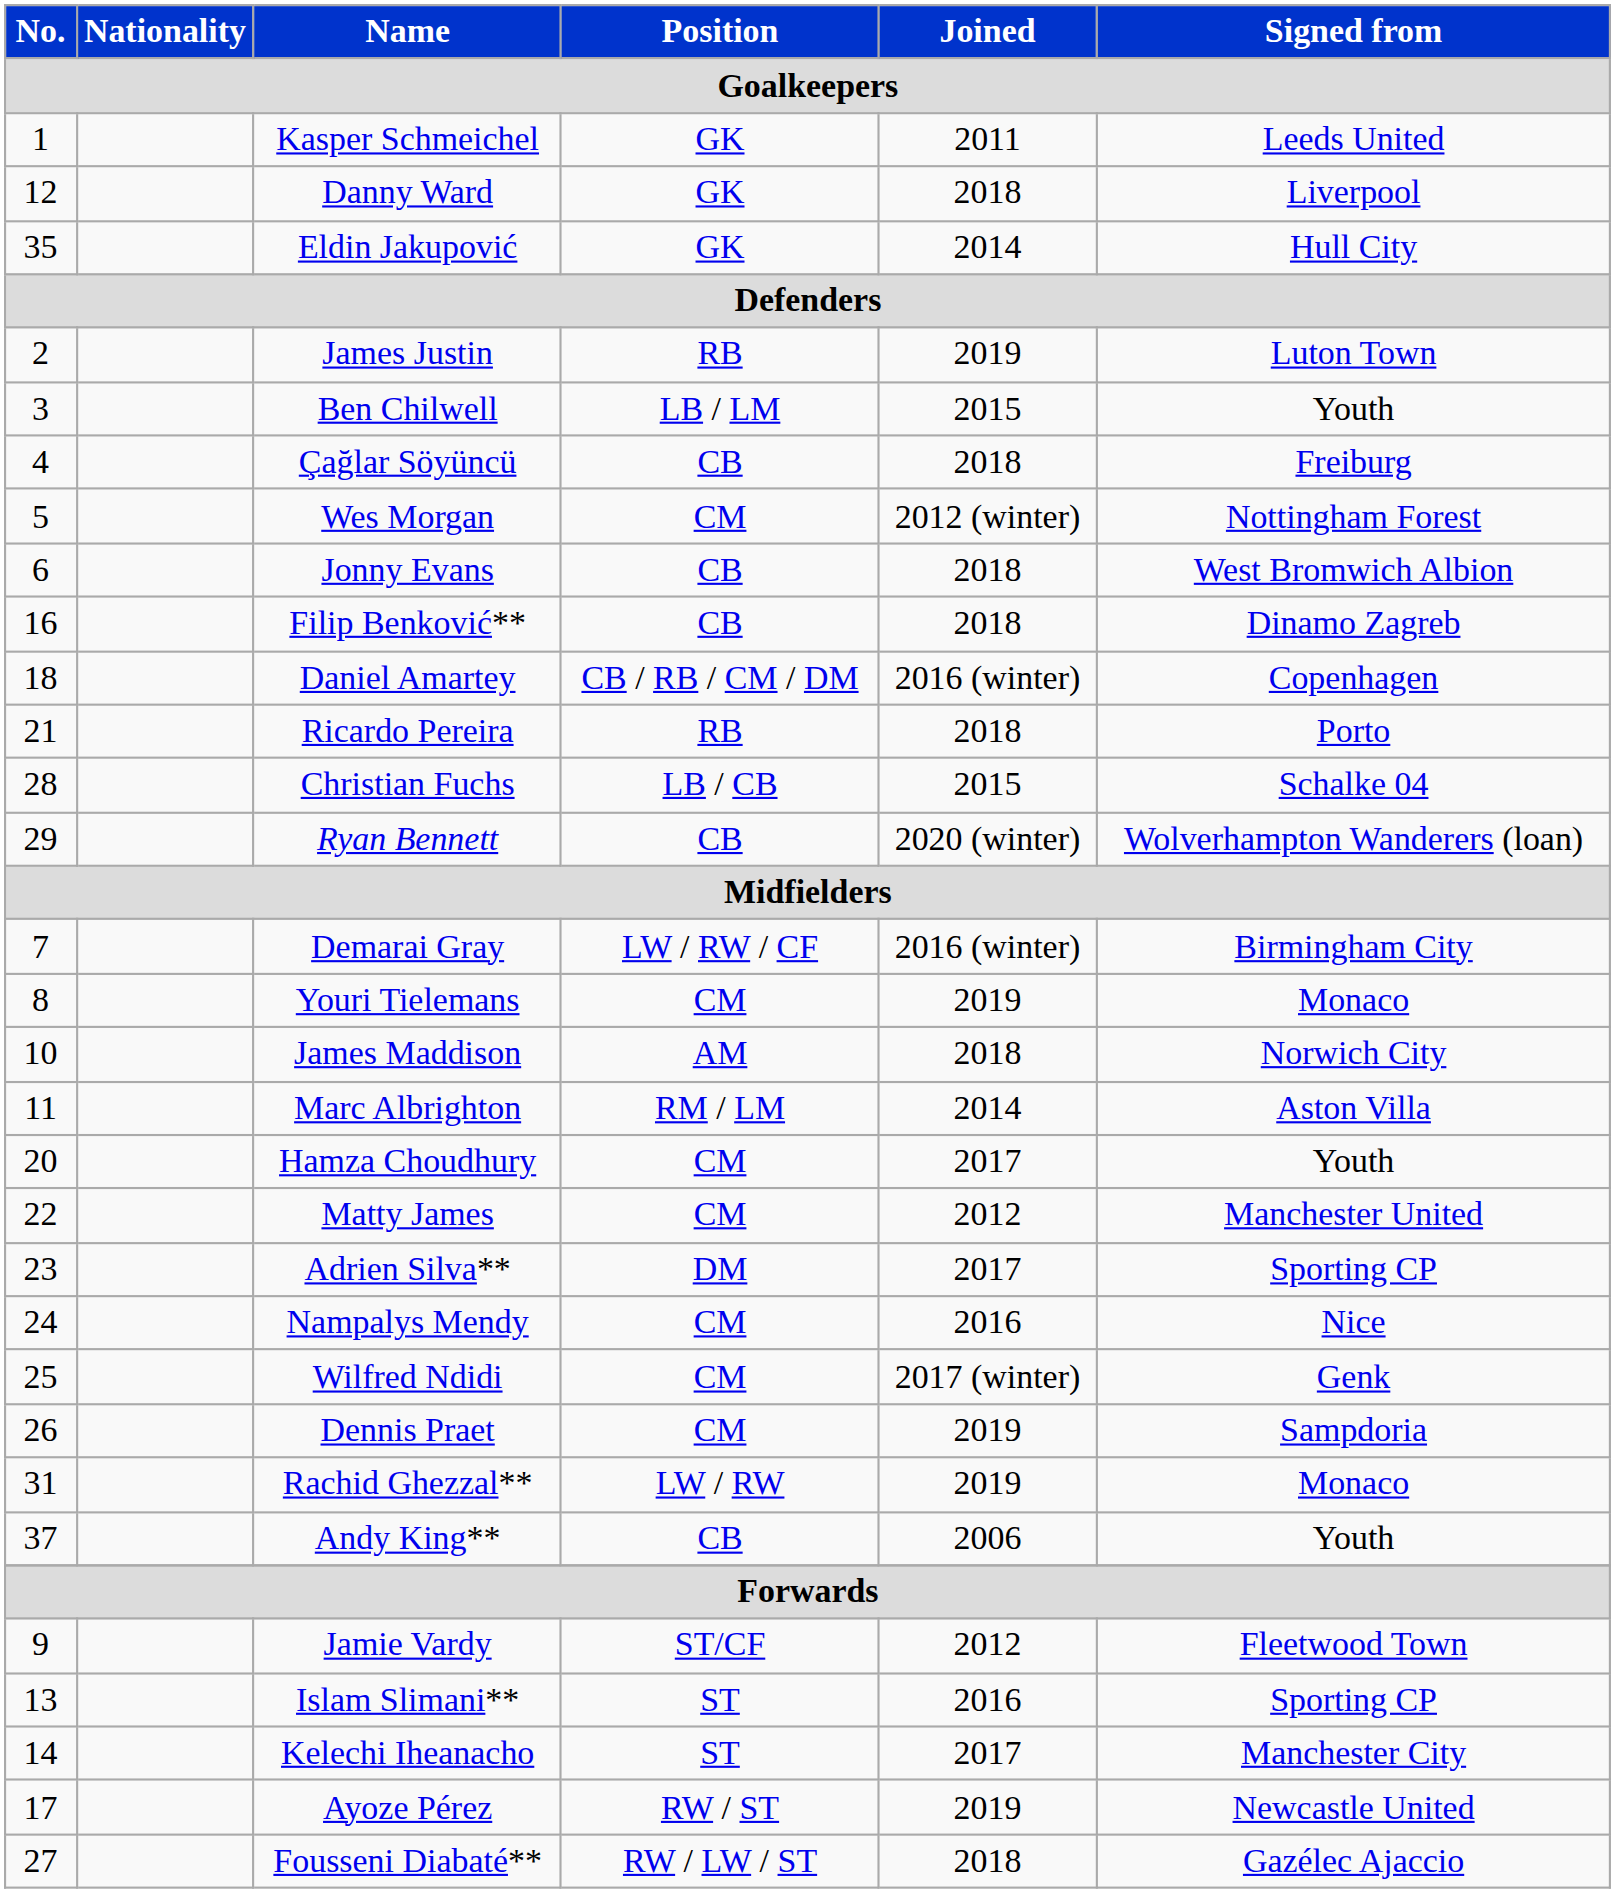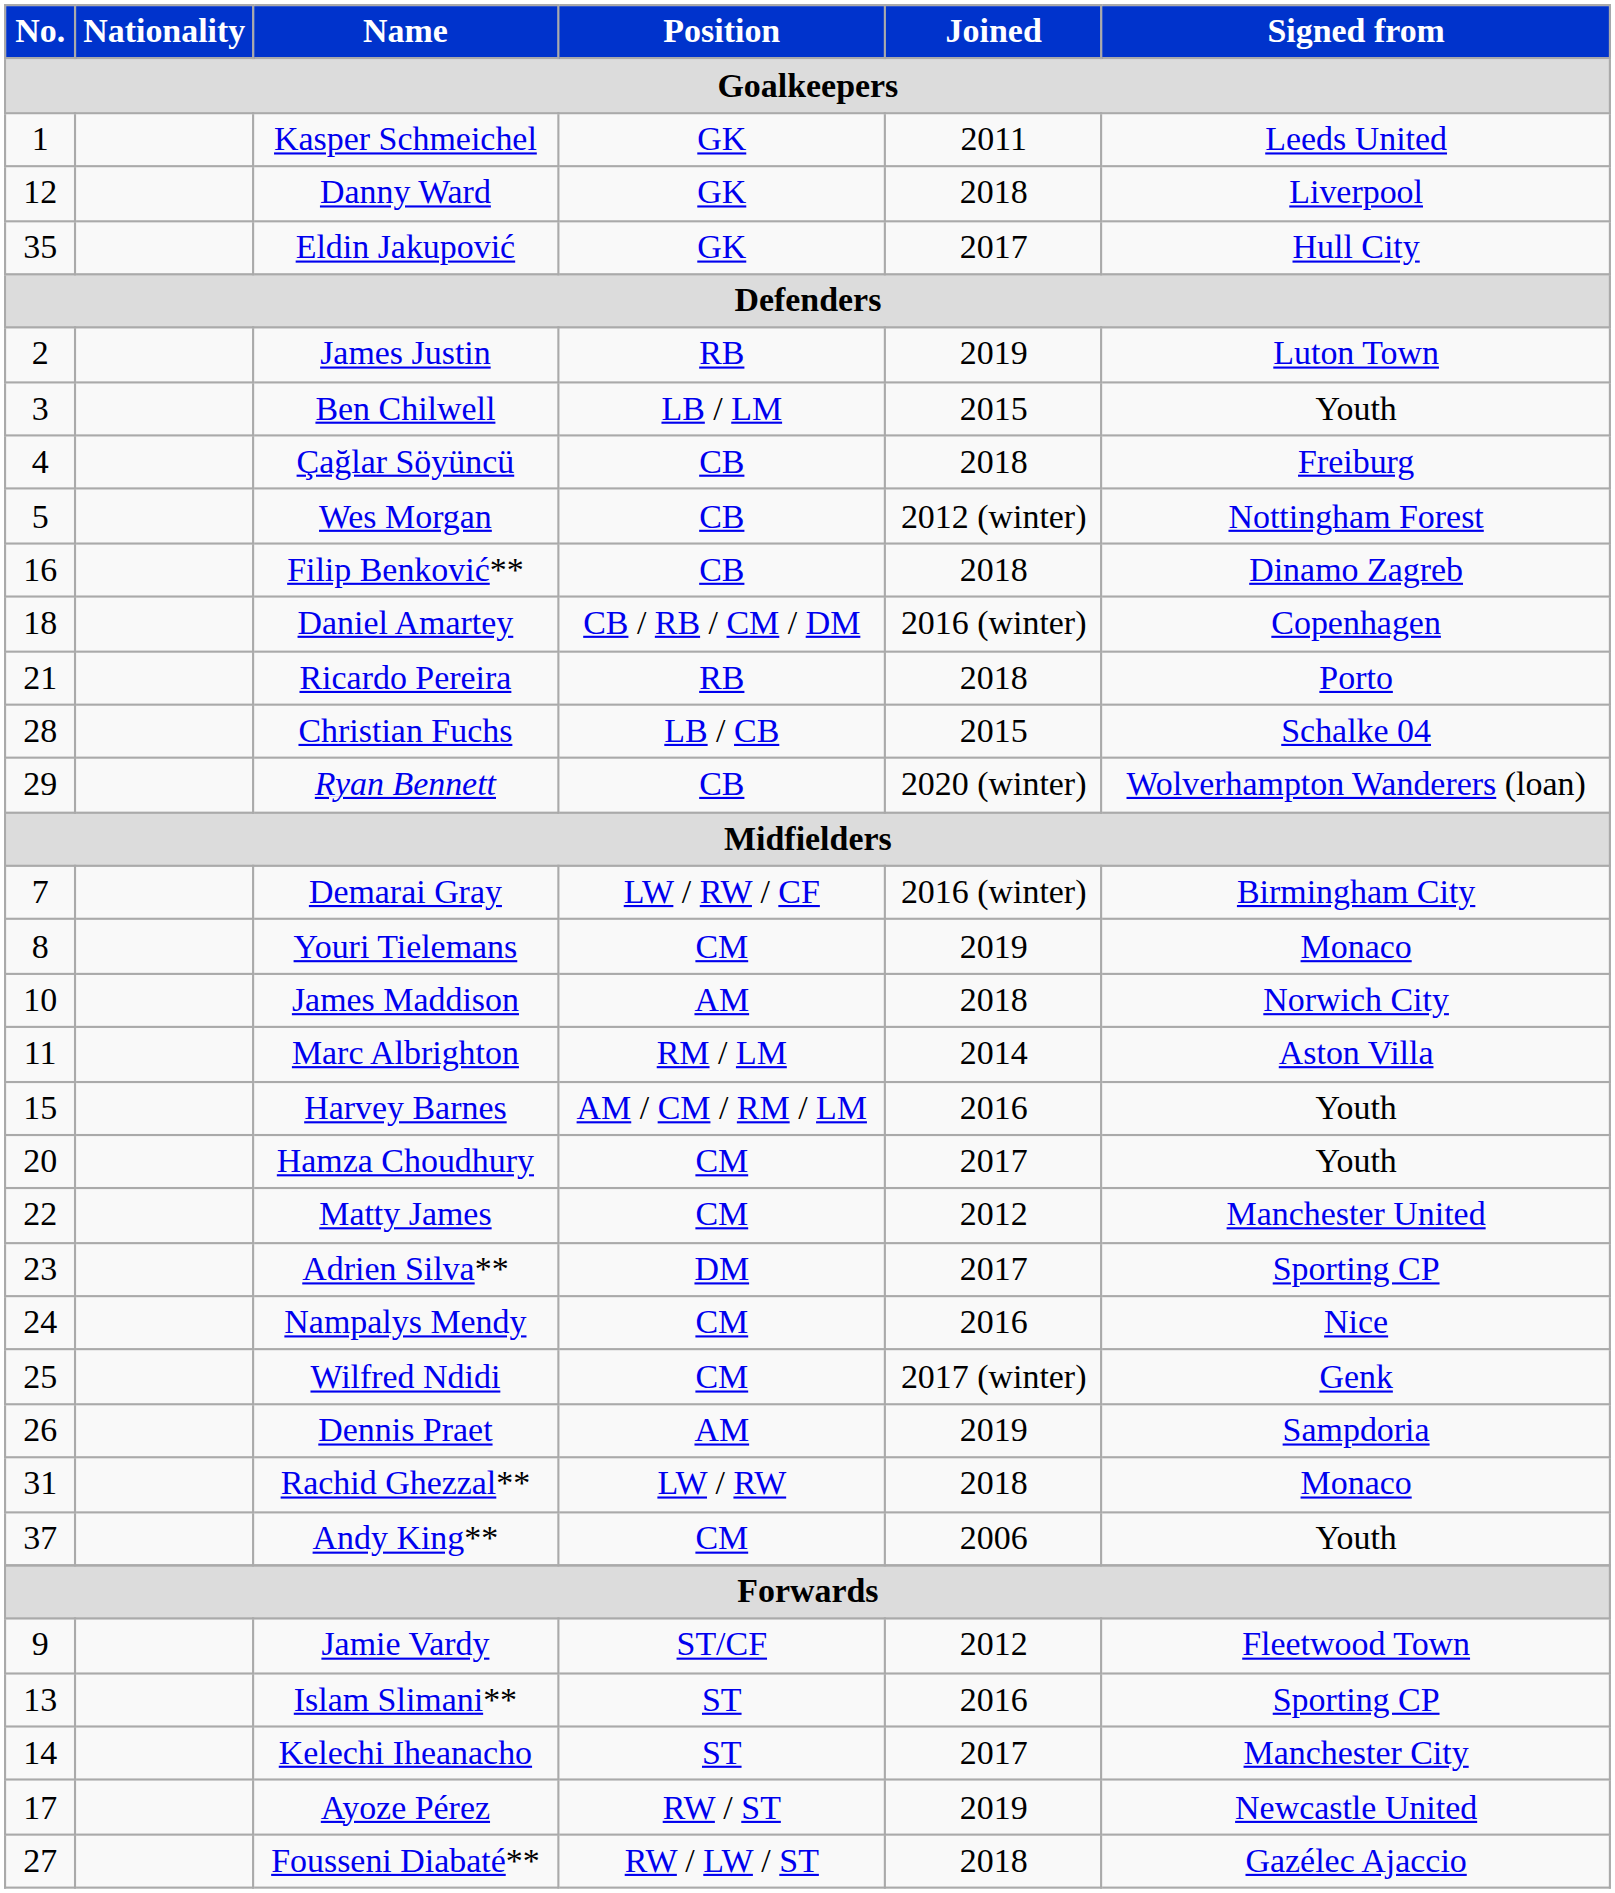Eldin Jakupović | Joined: 2014 -> 2017
Wes Morgan | Position: CM -> CB
- row: 6 | Jonny Evans | CB | 2018 | West Bromwich Albion
+ row: 15 | Harvey Barnes | AM / CM / RM / LM | 2016 | Youth
Dennis Praet | Position: CM -> AM
Rachid Ghezzal** | Joined: 2019 -> 2018
Andy King** | Position: CB -> CM
